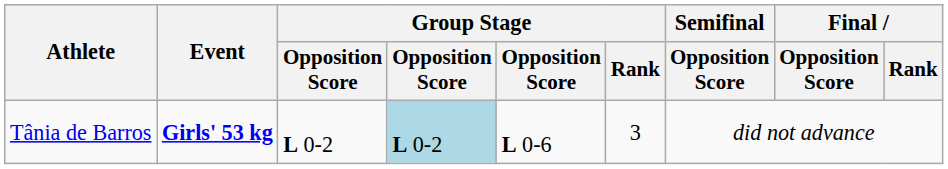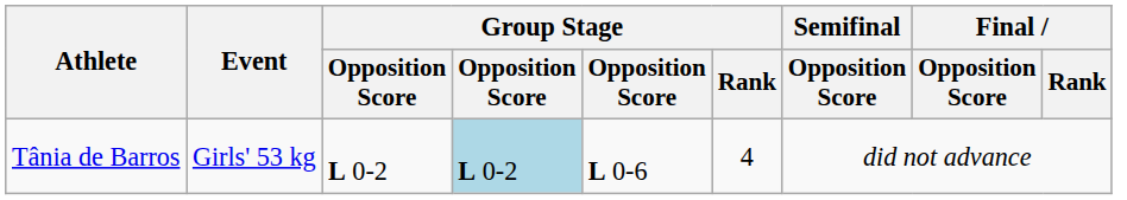Tânia de Barros | Event: bold -> normal
Tânia de Barros | Group Stage / Rank: 3 -> 4
